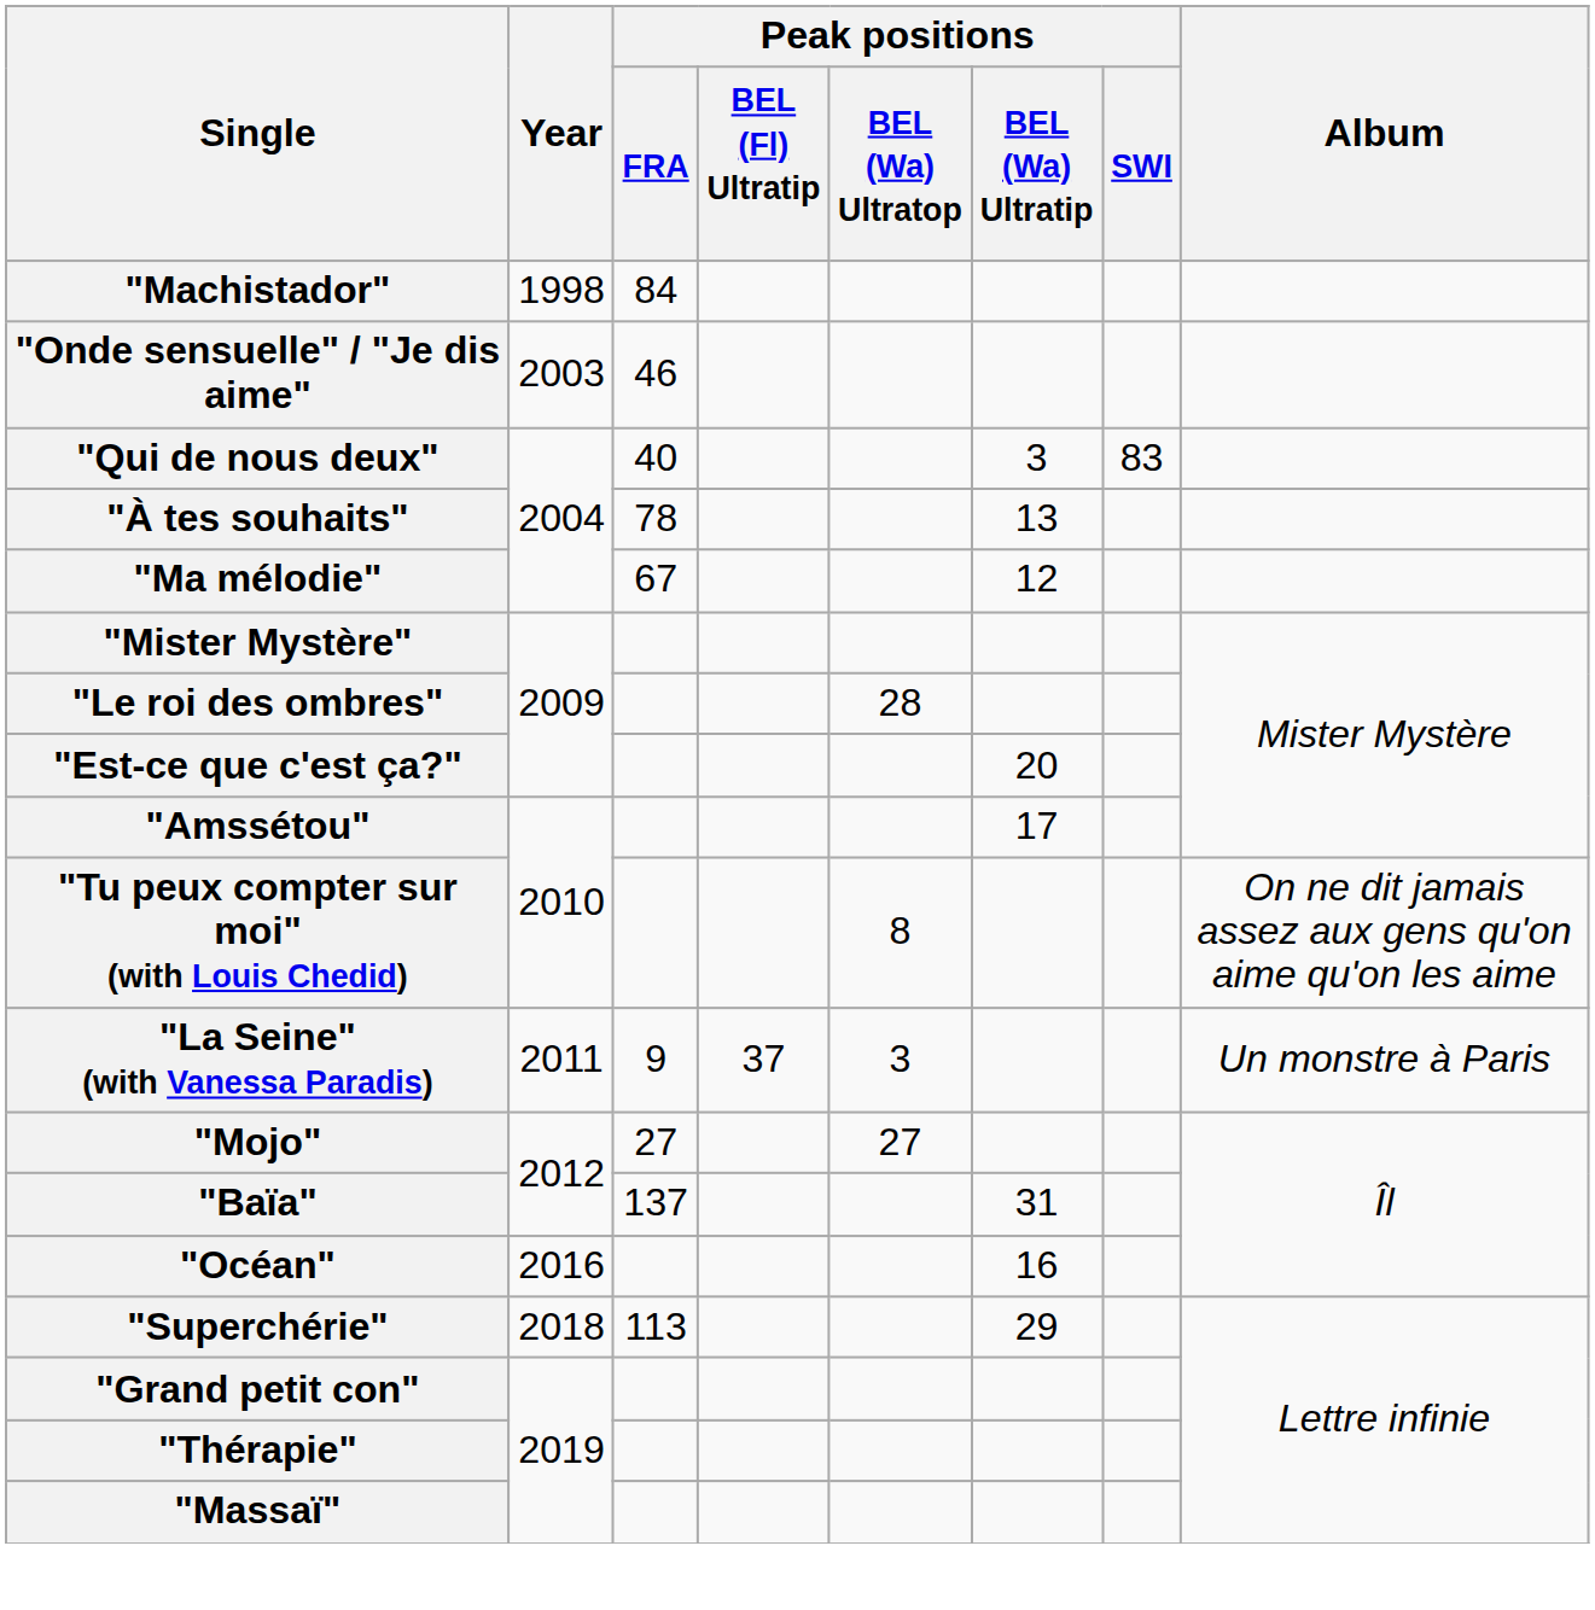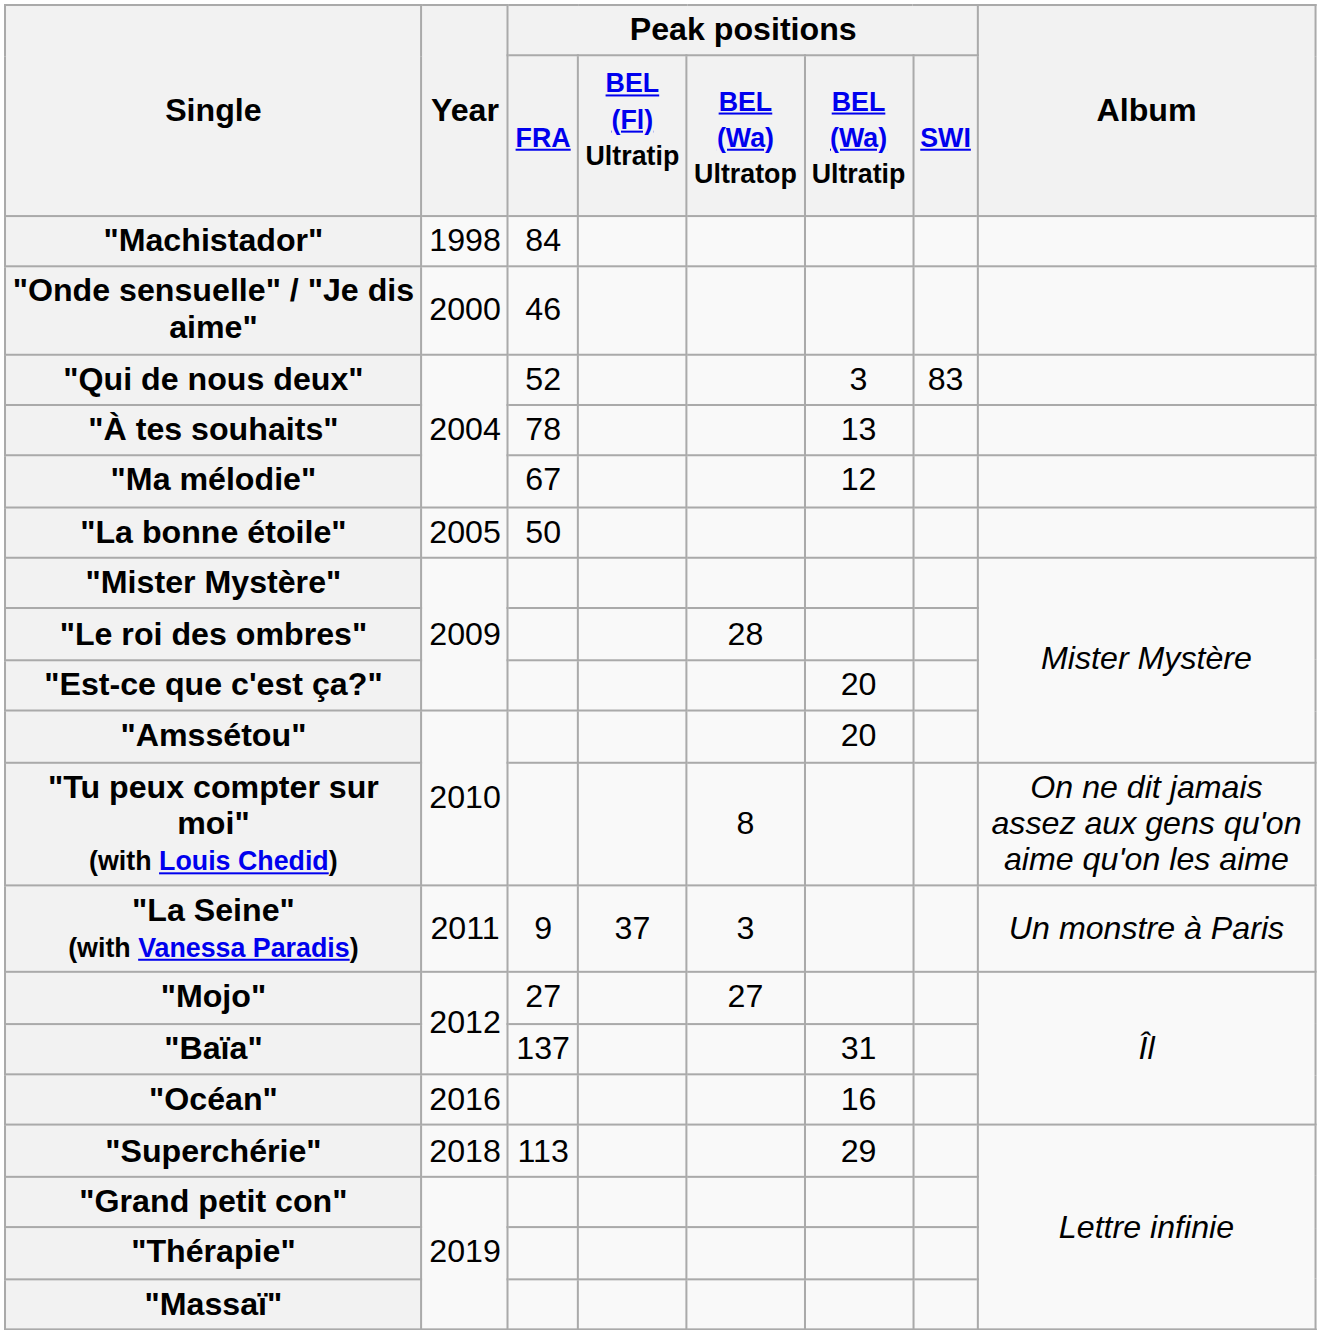"Onde sensuelle" / "Je dis aime" | Year: 2003 -> 2000
"Qui de nous deux" | Peak positions / FRA: 40 -> 52
+ row: "La bonne étoile" | 2005 | 50
"Amssétou" | Peak positions / BEL (Wa) Ultratip: 17 -> 20
